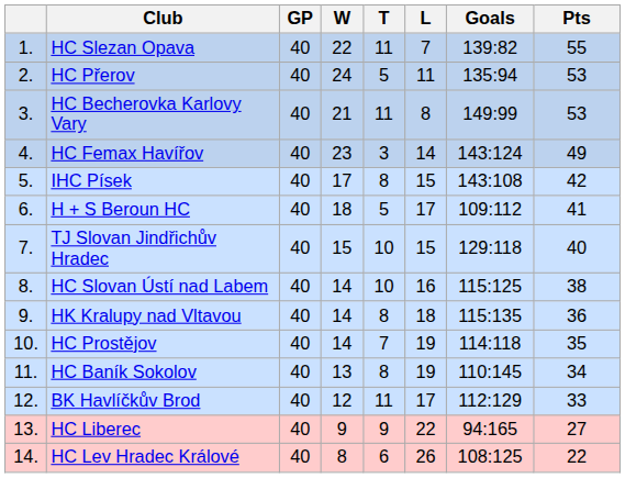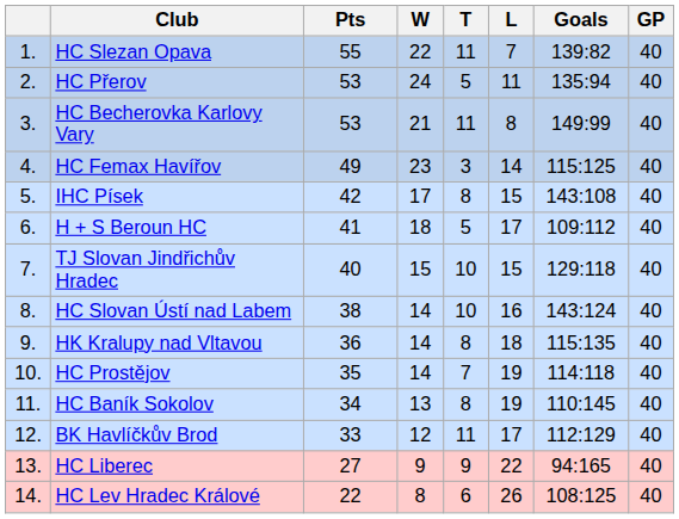columns swapped: GP <-> Pts
HC Femax Havířov | Goals: 143:124 -> 115:125
HC Slovan Ústí nad Labem | Goals: 115:125 -> 143:124
